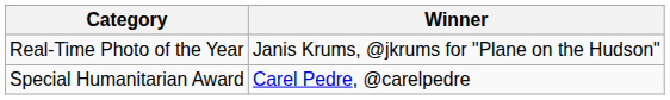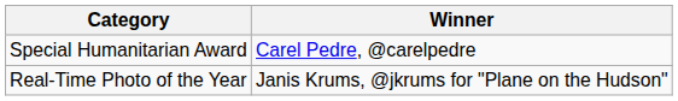rows swapped: Real-Time Photo of the Year <-> Special Humanitarian Award
